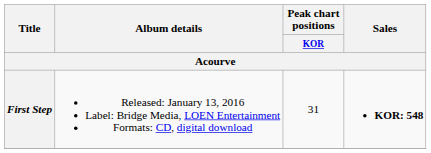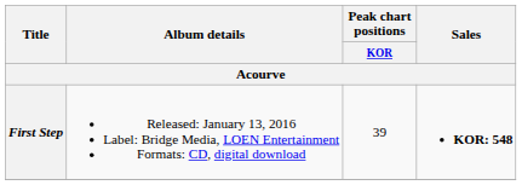First Step | Peak chart positions / KOR: 31 -> 39
